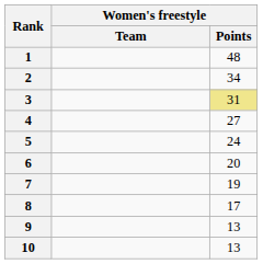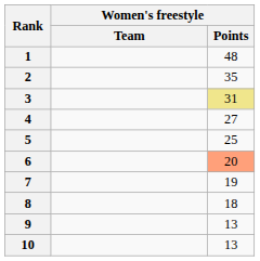2 | Women's freestyle / Points: 34 -> 35
5 | Women's freestyle / Points: 24 -> 25
6 | Women's freestyle / Points: no background -> lightsalmon background
8 | Women's freestyle / Points: 17 -> 18
